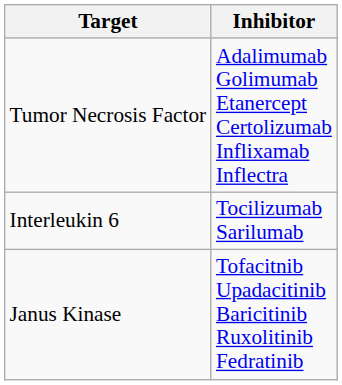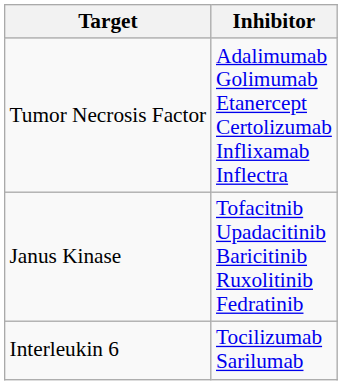rows swapped: Interleukin 6 <-> Janus Kinase
